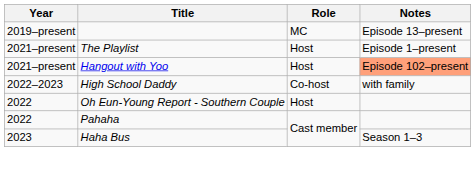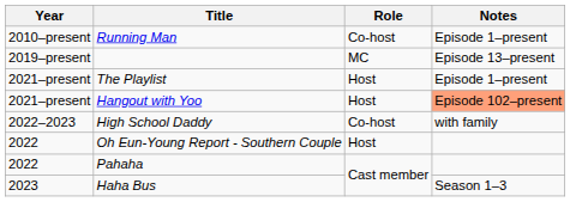+ row: 2010–present | Running Man | Co-host | Episode 1–present
